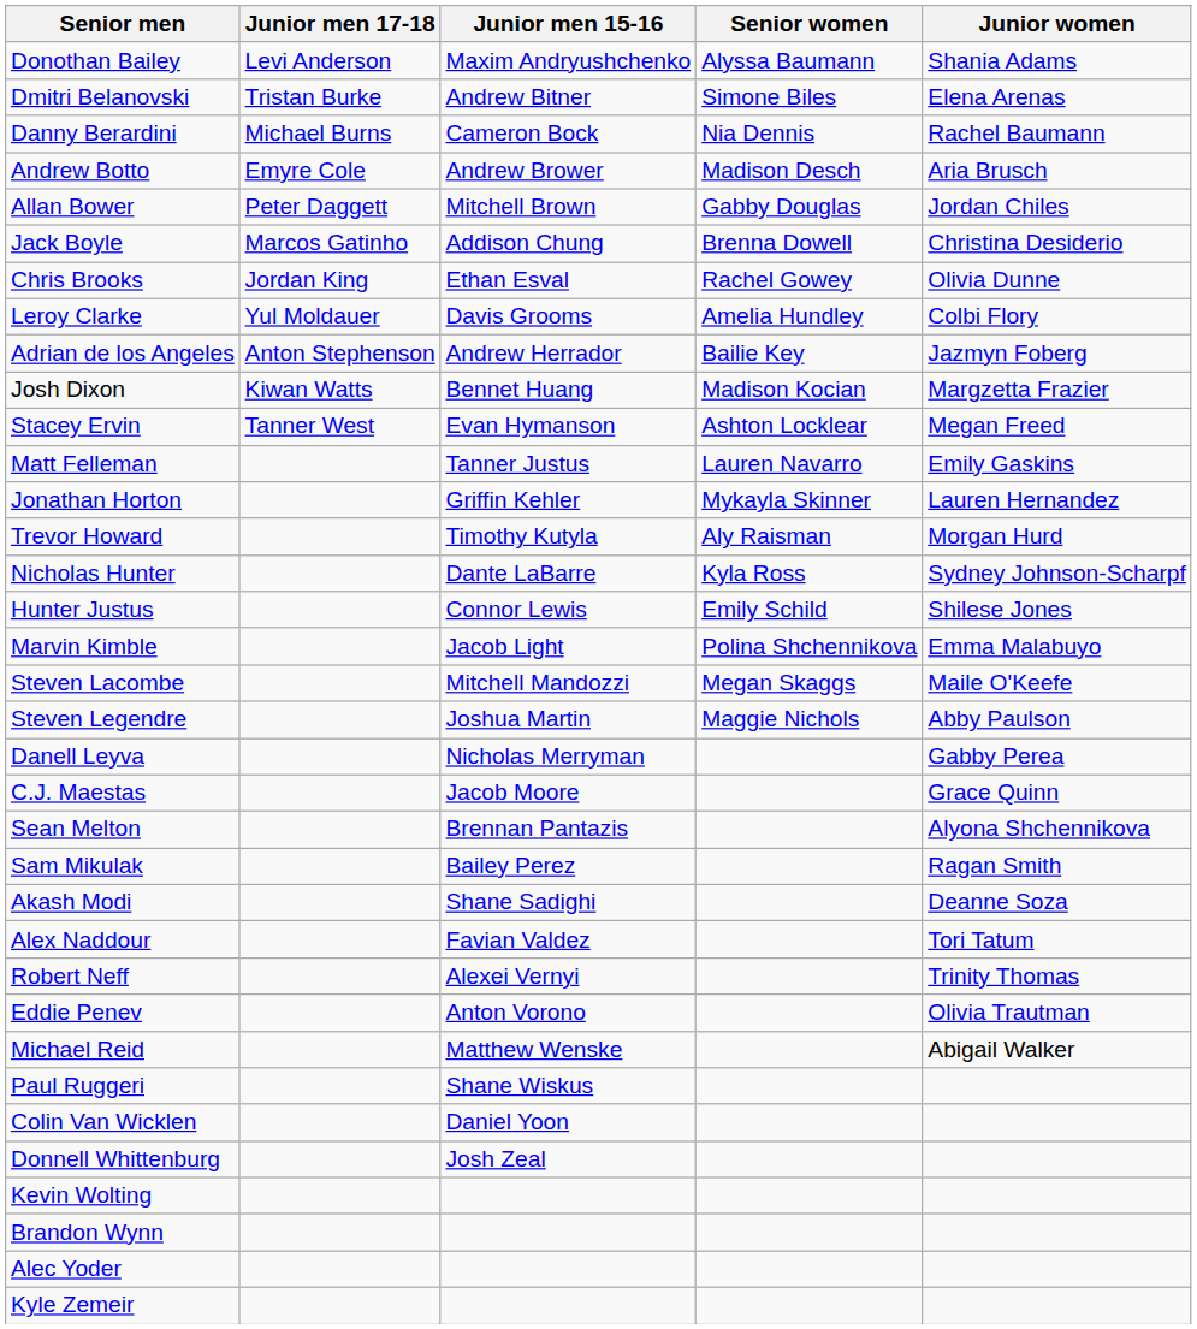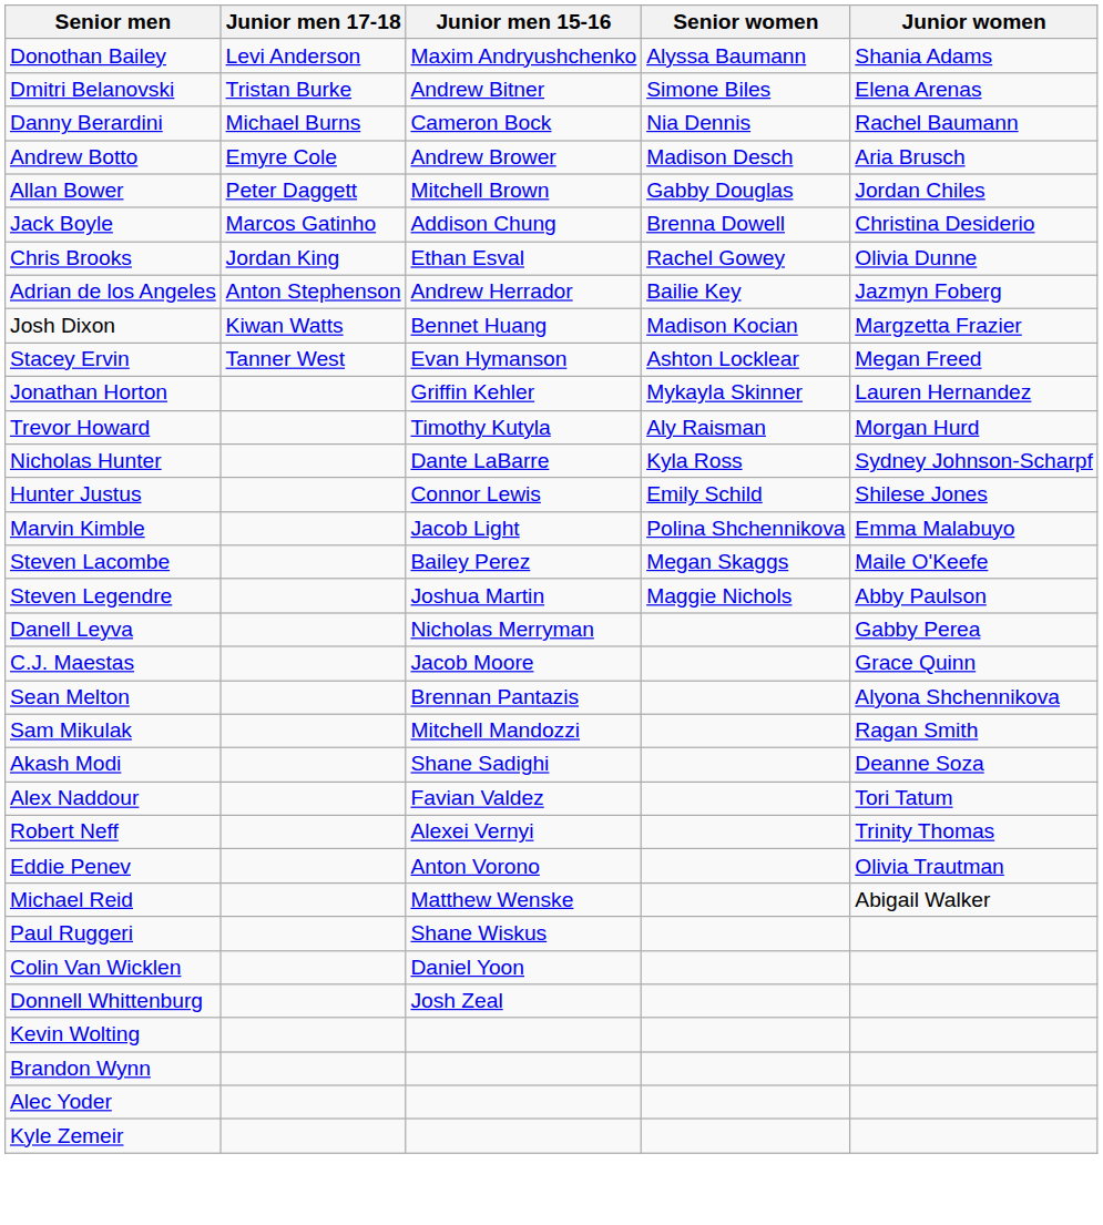- row: Leroy Clarke | Yul Moldauer | Davis Grooms | Amelia Hundley | Colbi Flory
- row: Matt Felleman | Tanner Justus | Lauren Navarro | Emily Gaskins
Steven Lacombe | Junior men 15-16: Mitchell Mandozzi -> Bailey Perez
Sam Mikulak | Junior men 15-16: Bailey Perez -> Mitchell Mandozzi
